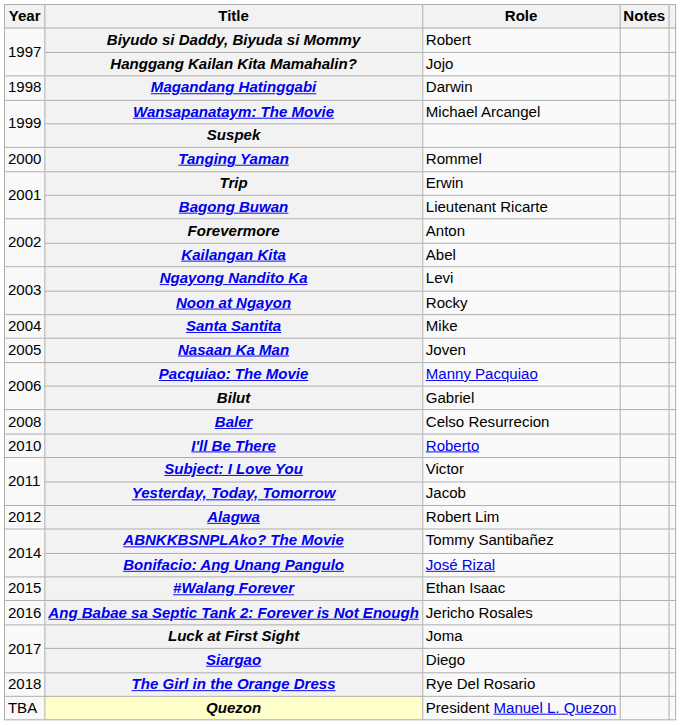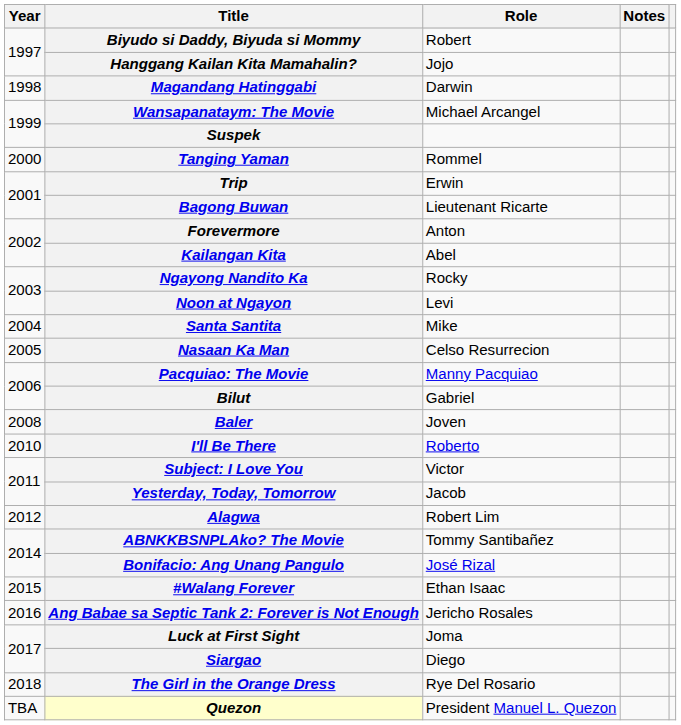Ngayong Nandito Ka | Role: Levi -> Rocky
Noon at Ngayon | Role: Rocky -> Levi
Nasaan Ka Man | Role: Joven -> Celso Resurrecion
Baler | Role: Celso Resurrecion -> Joven
